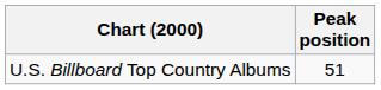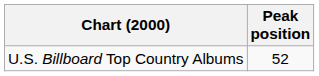U.S. Billboard Top Country Albums | Peak position: 51 -> 52
